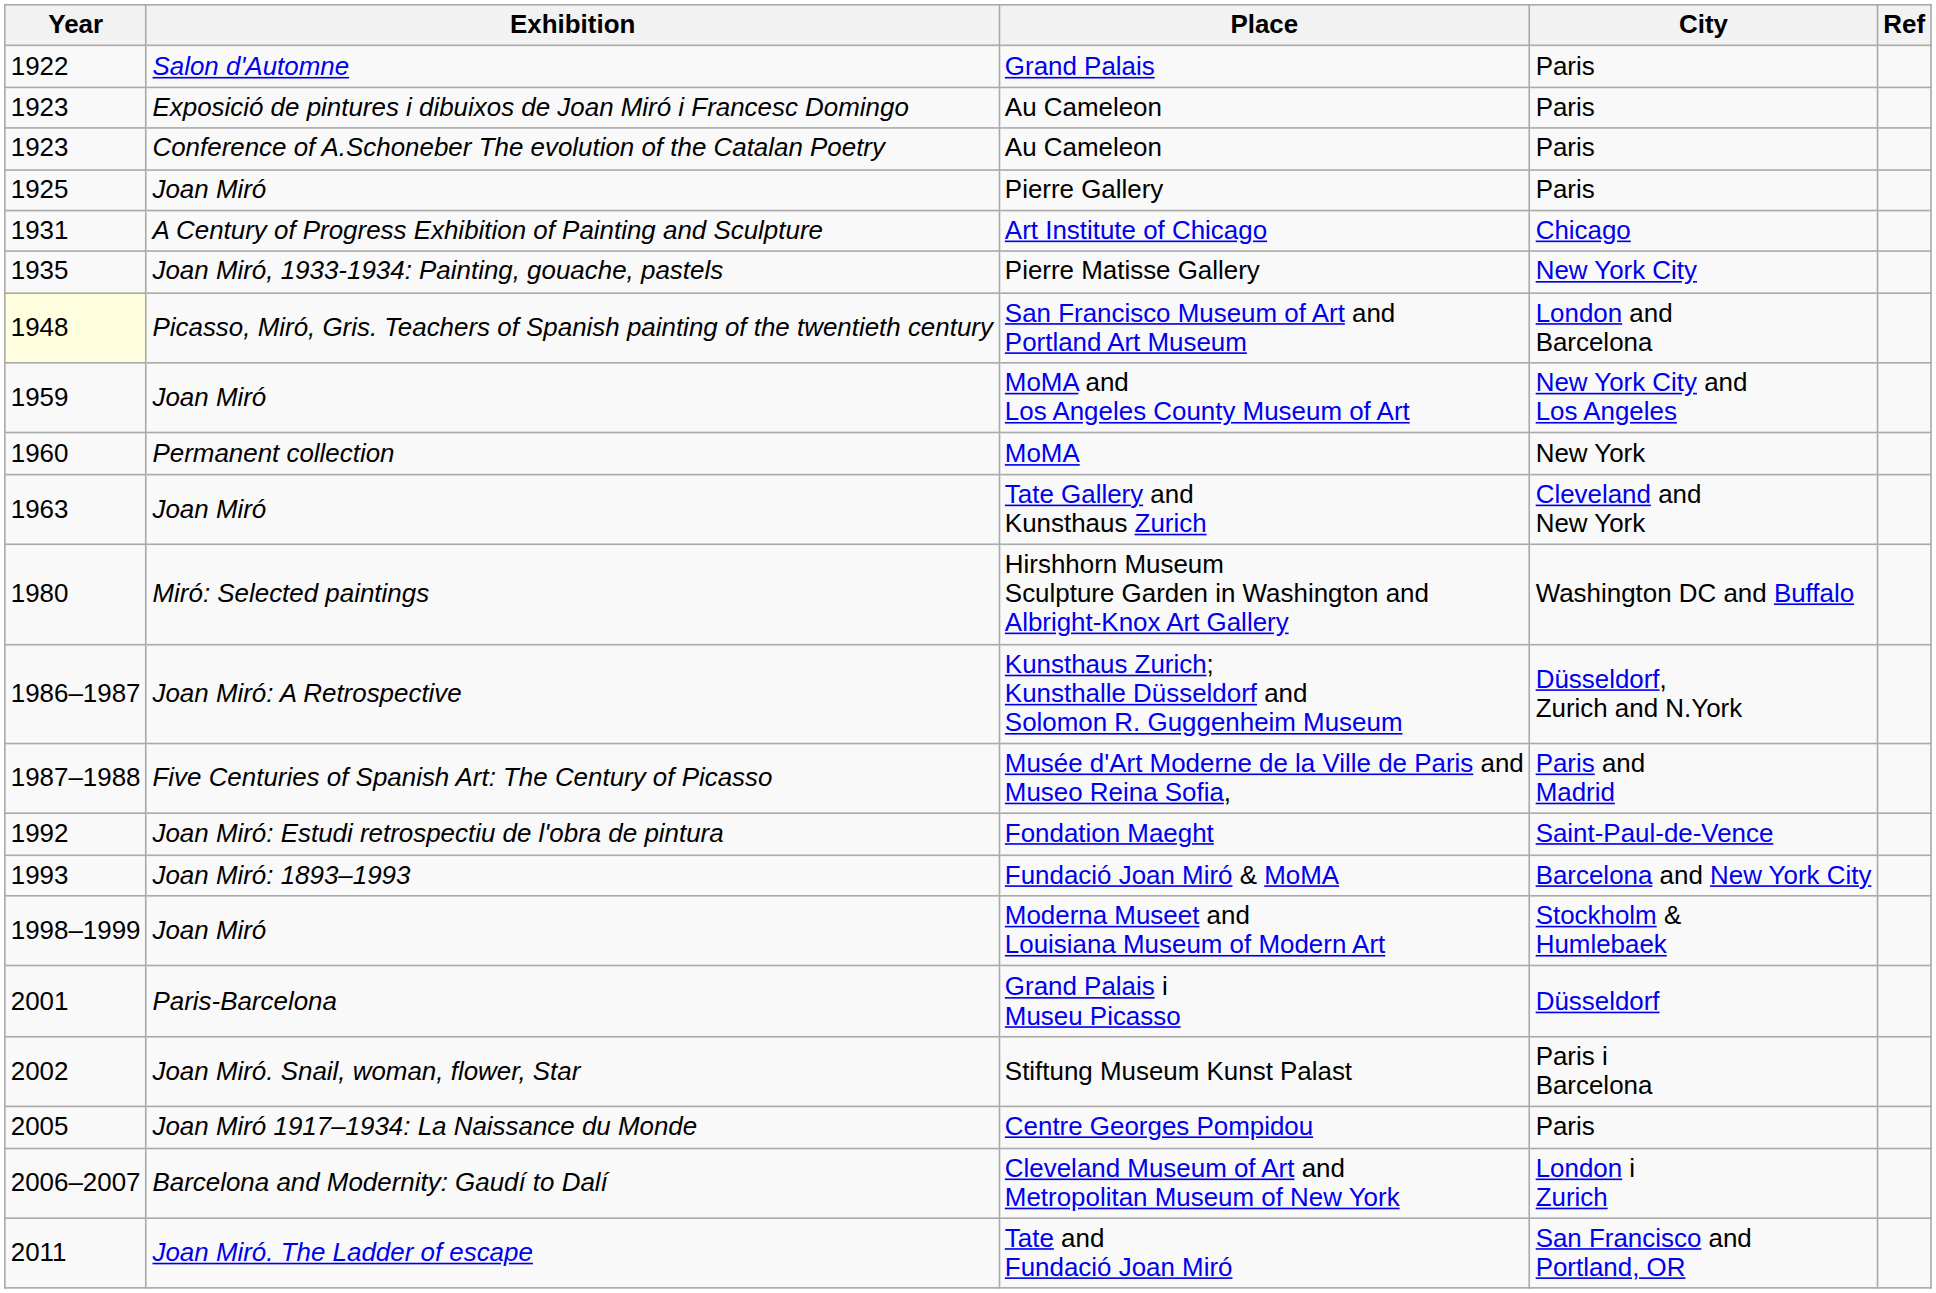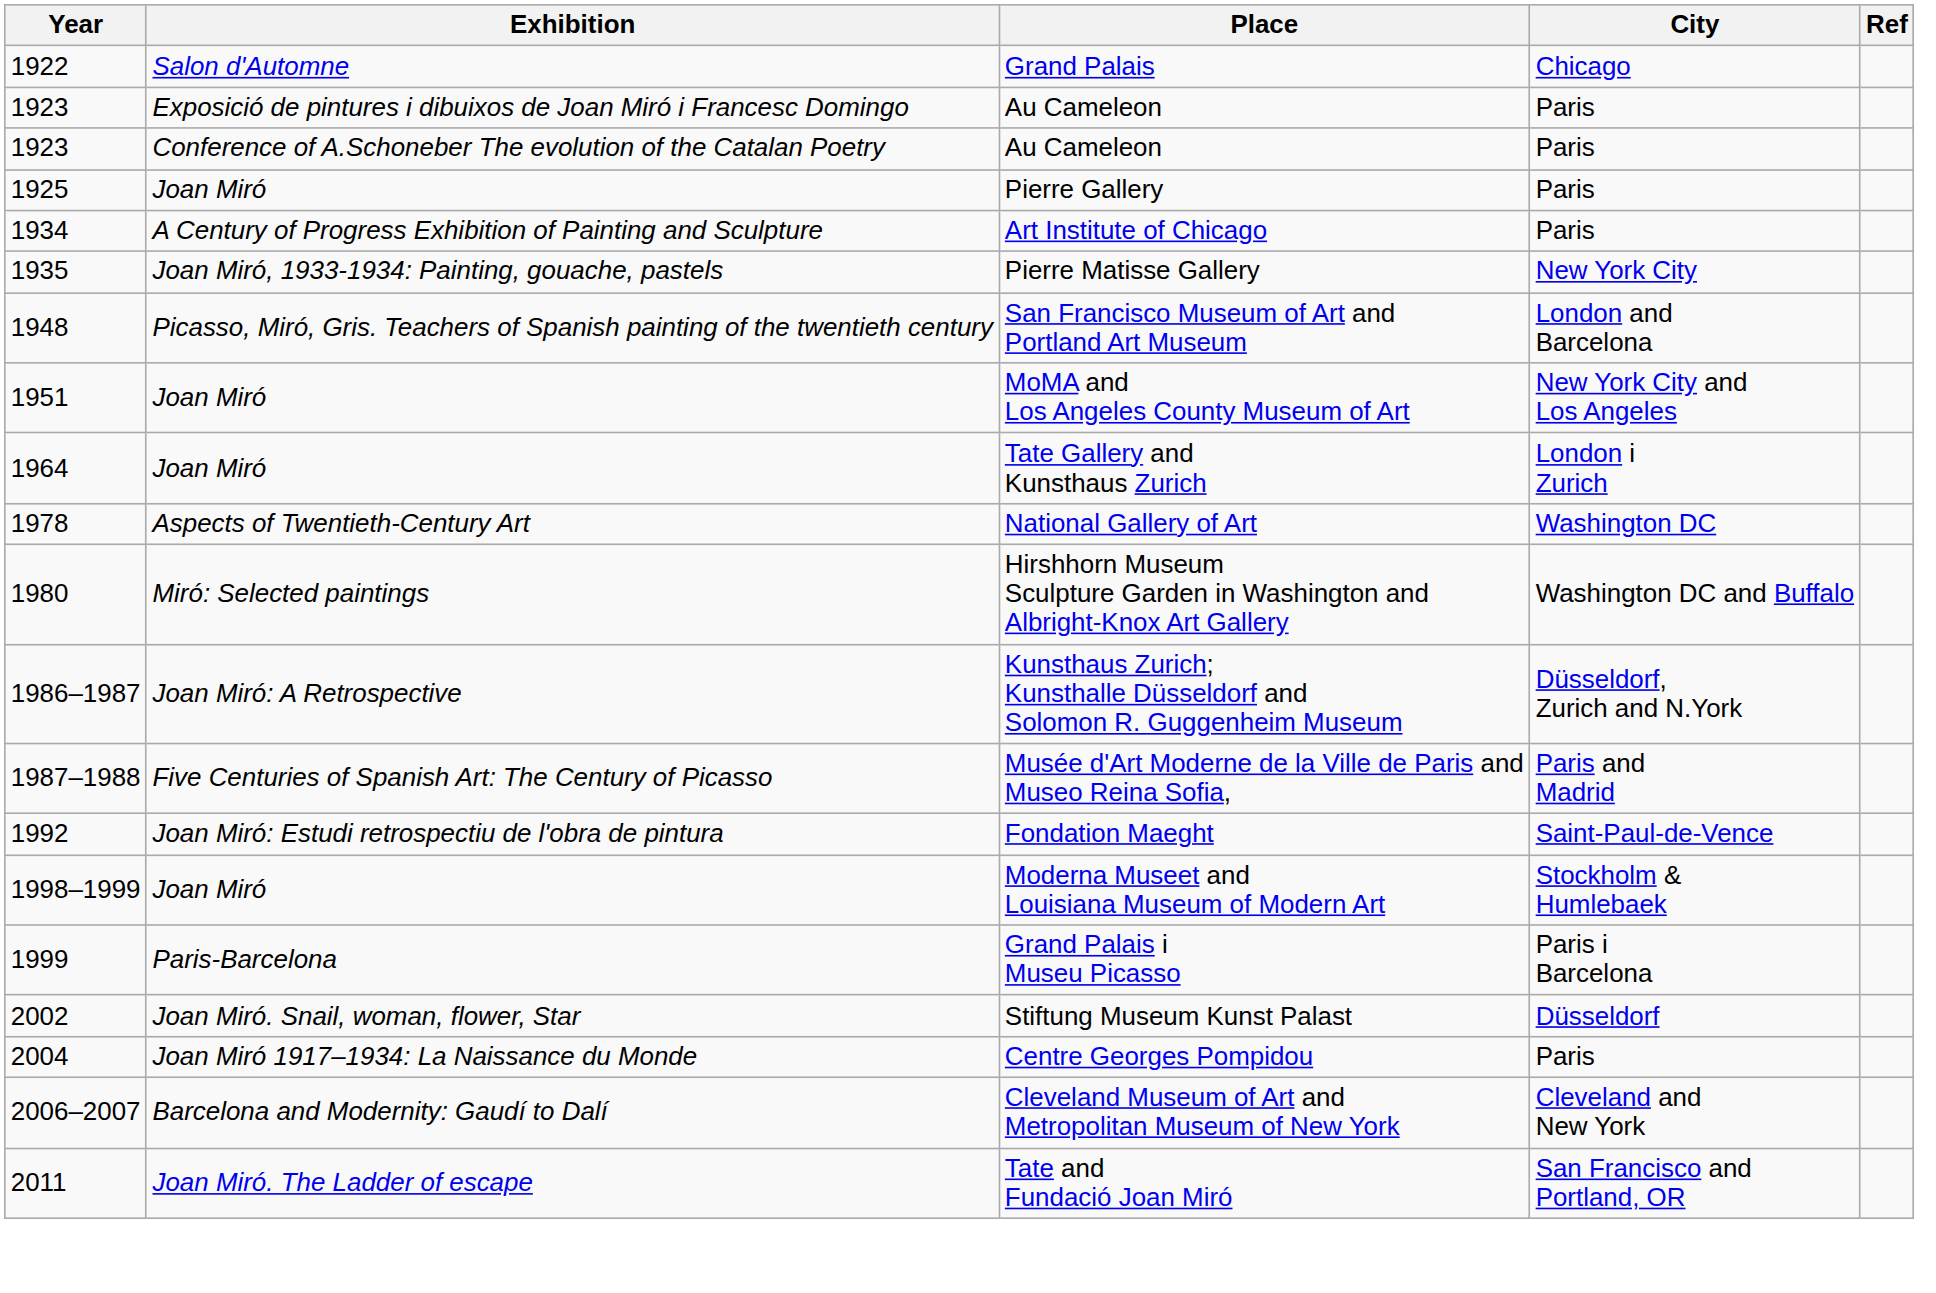Grand Palais | City: Paris -> Chicago
Art Institute of Chicago | Year: 1931 -> 1934
Art Institute of Chicago | City: Chicago -> Paris
San Francisco Museum of Art and Portland Art Museum | Year: lightyellow background -> no background
MoMA and Los Angeles County Museum of Art | Year: 1959 -> 1951
- row: 1960 | Permanent collection | MoMA | New York
Tate Gallery and Kunsthaus Zurich | Year: 1963 -> 1964
Tate Gallery and Kunsthaus Zurich | City: Cleveland and New York -> London i Zurich
+ row: 1978 | Aspects of Twentieth-Century Art | National Gallery of Art | Washington DC
- row: 1993 | Joan Miró: 1893–1993 | Fundació Joan Miró & MoMA | Barcelona and New York City
Grand Palais i Museu Picasso | Year: 2001 -> 1999
Grand Palais i Museu Picasso | City: Düsseldorf -> Paris i Barcelona
Stiftung Museum Kunst Palast | City: Paris i Barcelona -> Düsseldorf
Centre Georges Pompidou | Year: 2005 -> 2004
Cleveland Museum of Art and Metropolitan Museum of New York | City: London i Zurich -> Cleveland and New York
